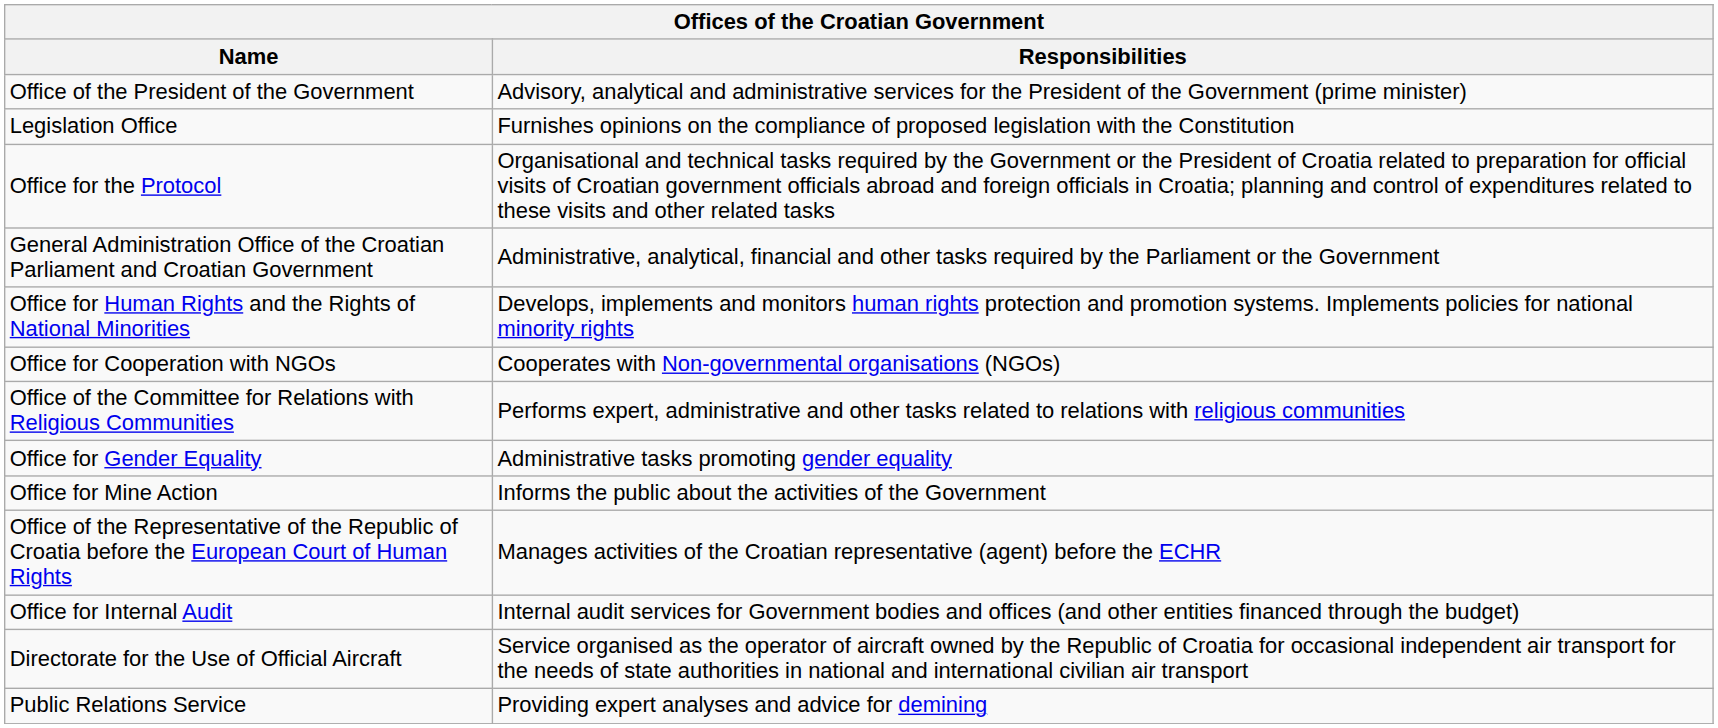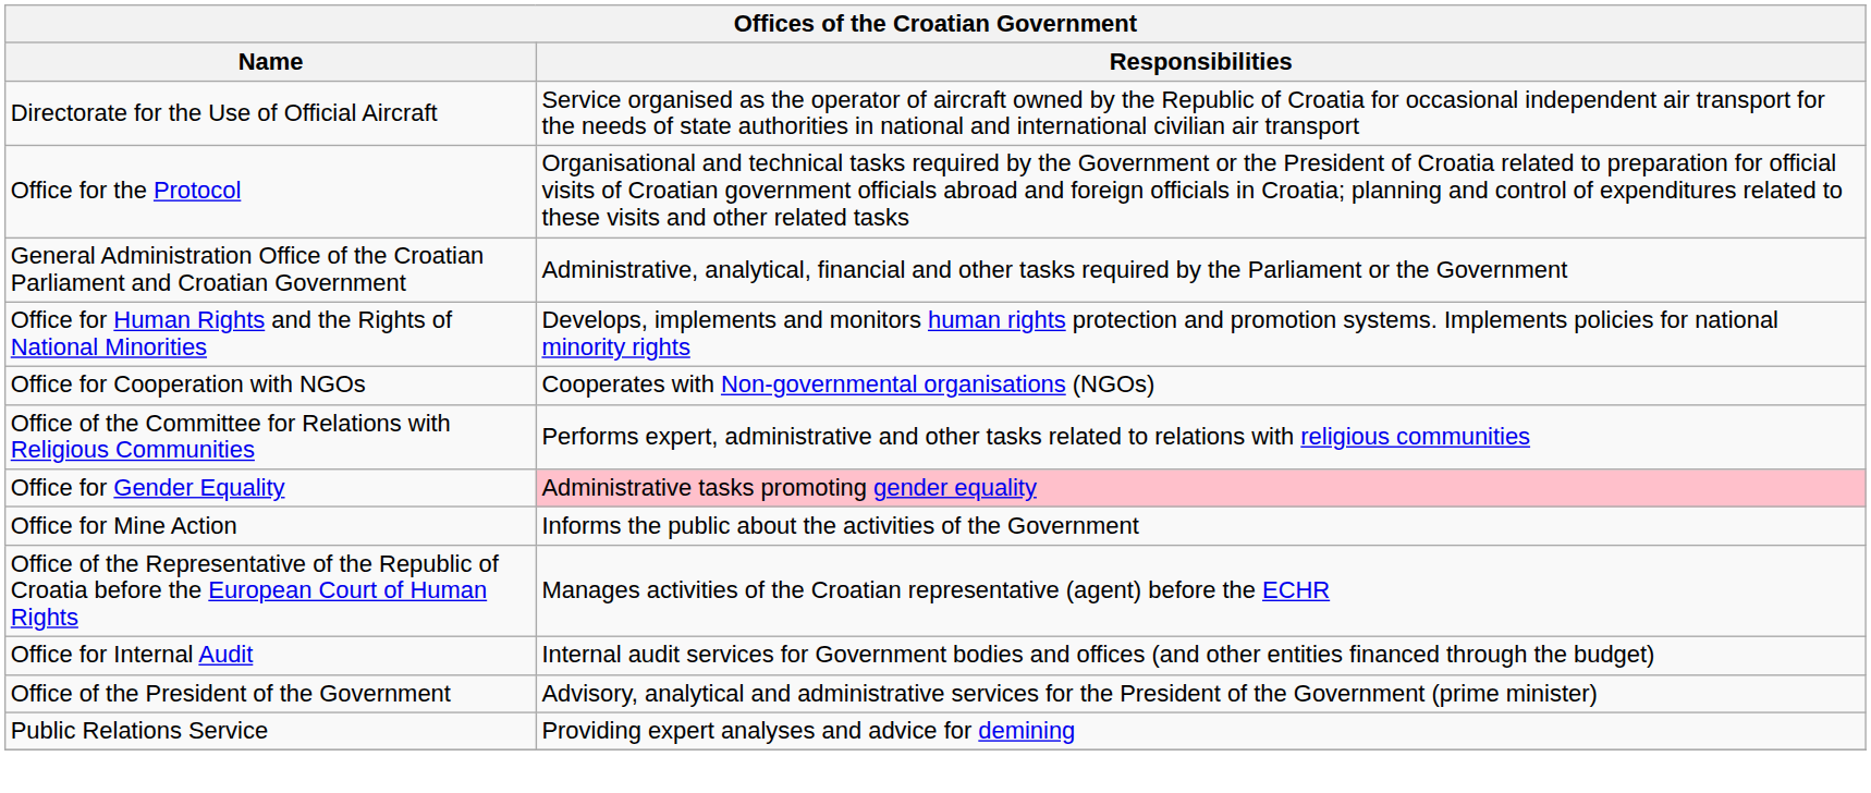rows swapped: Office of the President of the Government <-> Directorate for the Use of Official Aircraft
- row: Legislation Office | Furnishes opinions on the compliance of proposed legislation with the Constitution
Office for Gender Equality | Responsibilities: no background -> pink background
